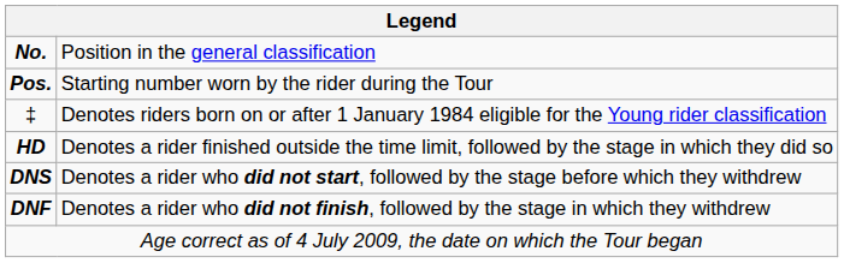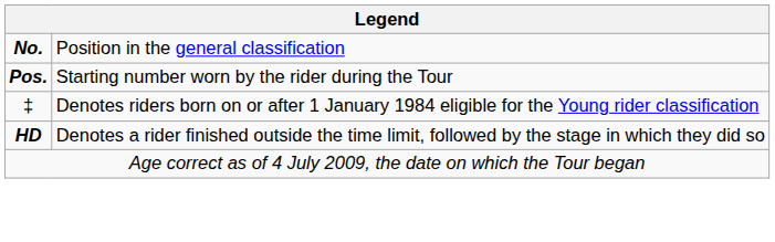- row: DNS | Denotes a rider who did not start, followed by the stage before which they withdrew
- row: DNF | Denotes a rider who did not finish, followed by the stage in which they withdrew
